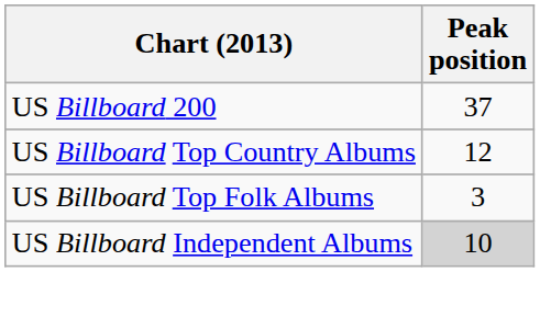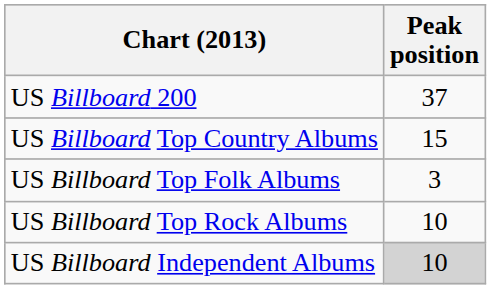US Billboard Top Country Albums | Peak position: 12 -> 15
+ row: US Billboard Top Rock Albums | 10
